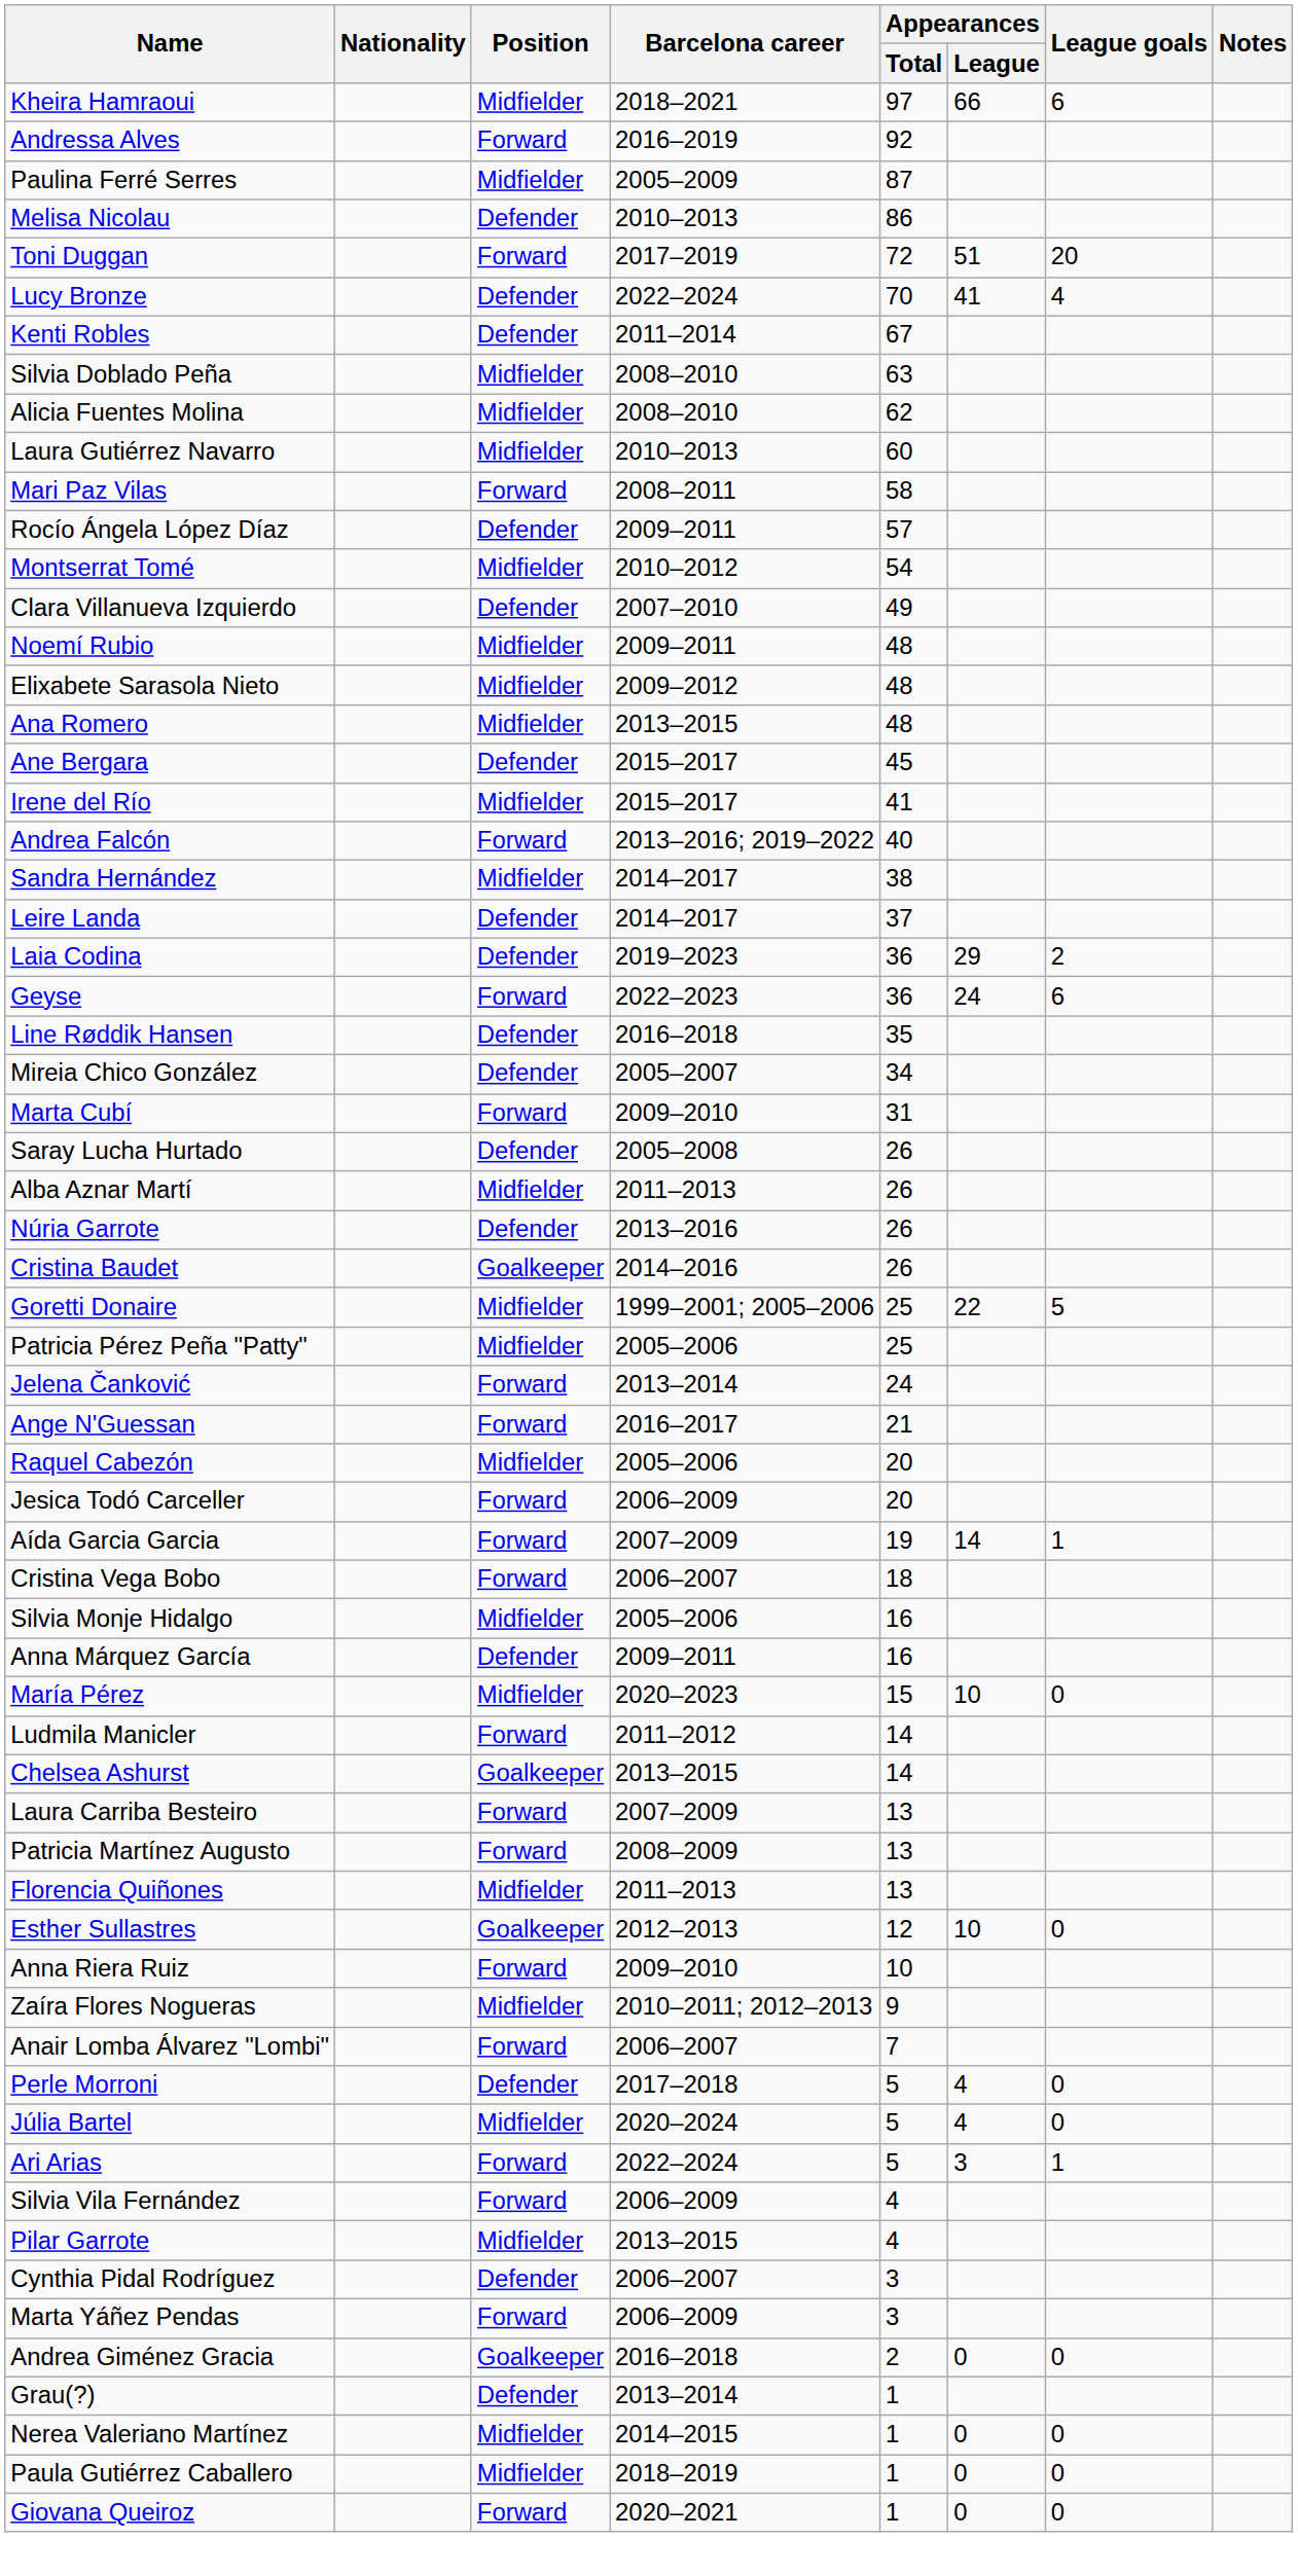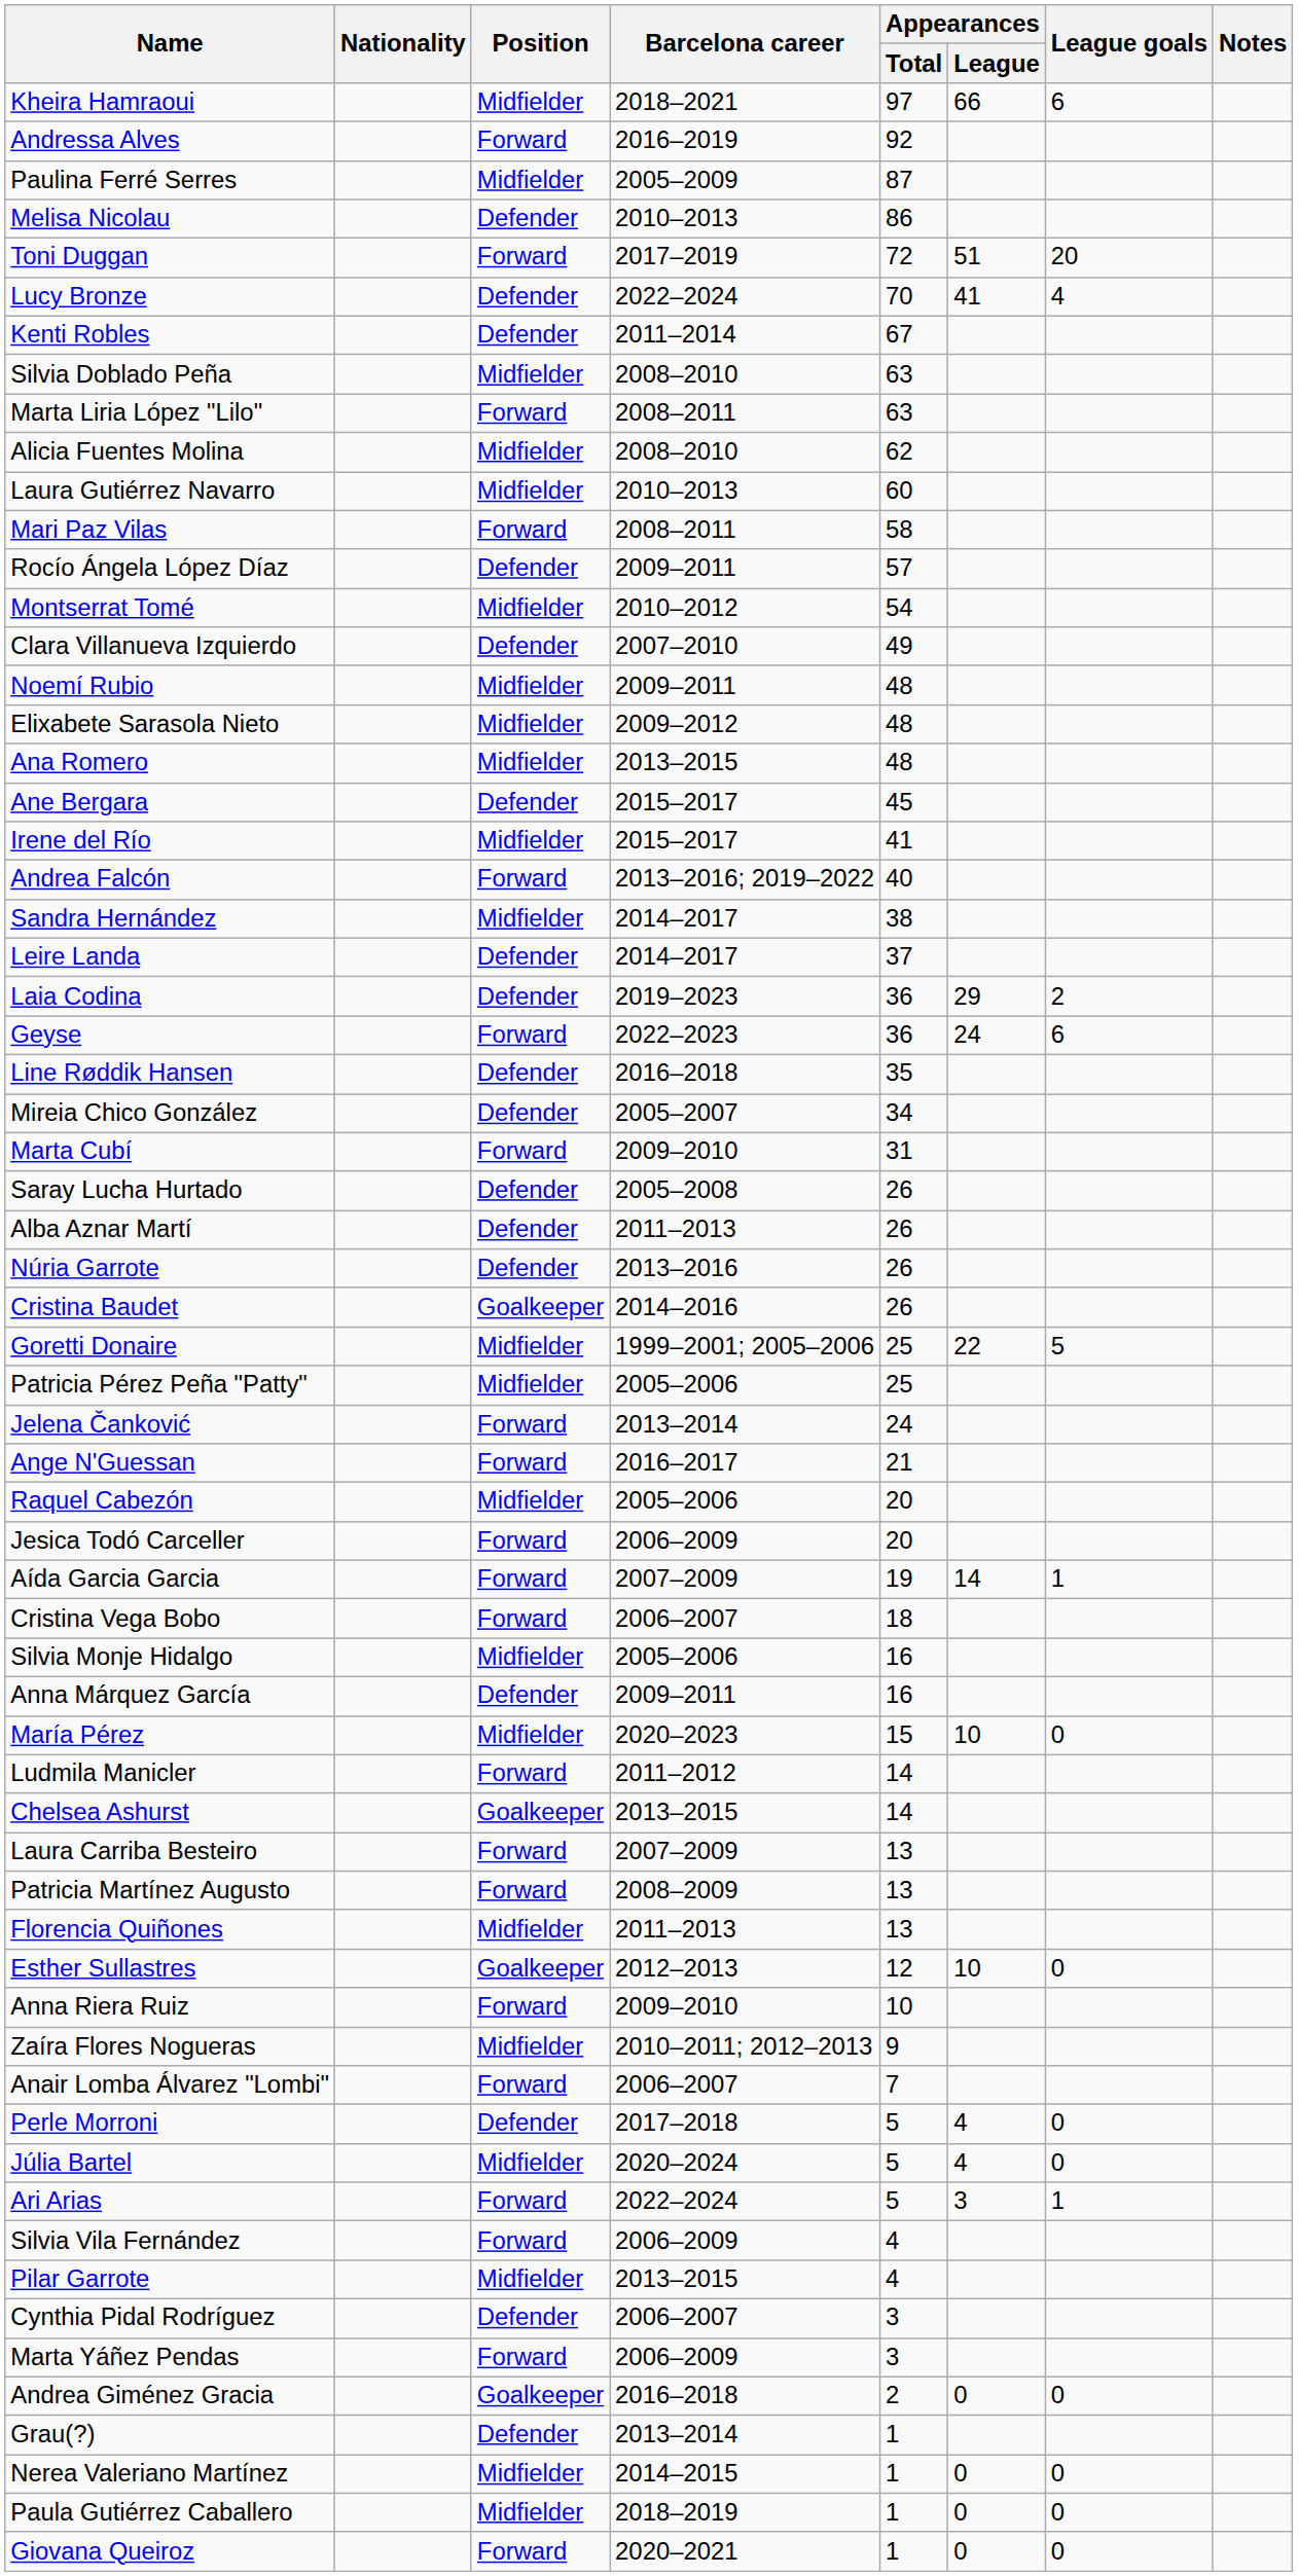+ row: Marta Liria López "Lilo" | Forward | 2008–2011 | 63
Alba Aznar Martí | Position: Midfielder -> Defender
